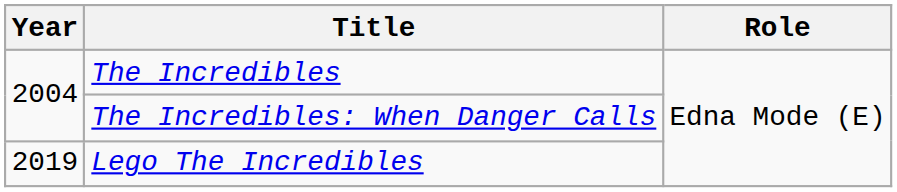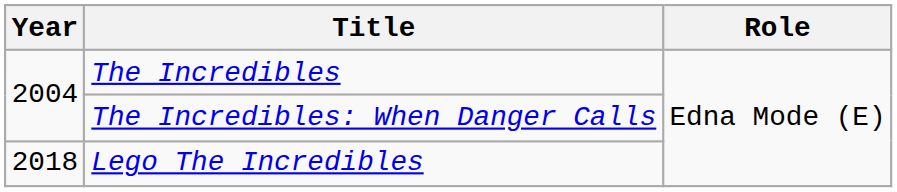Lego The Incredibles | Year: 2019 -> 2018
